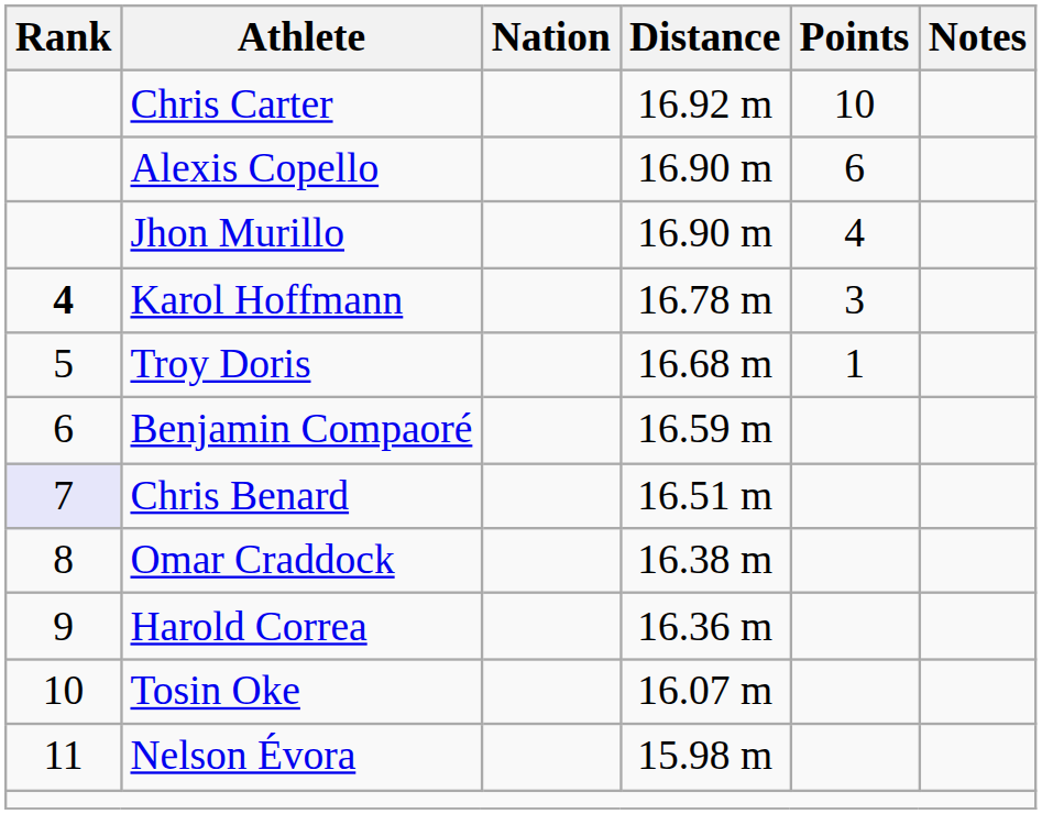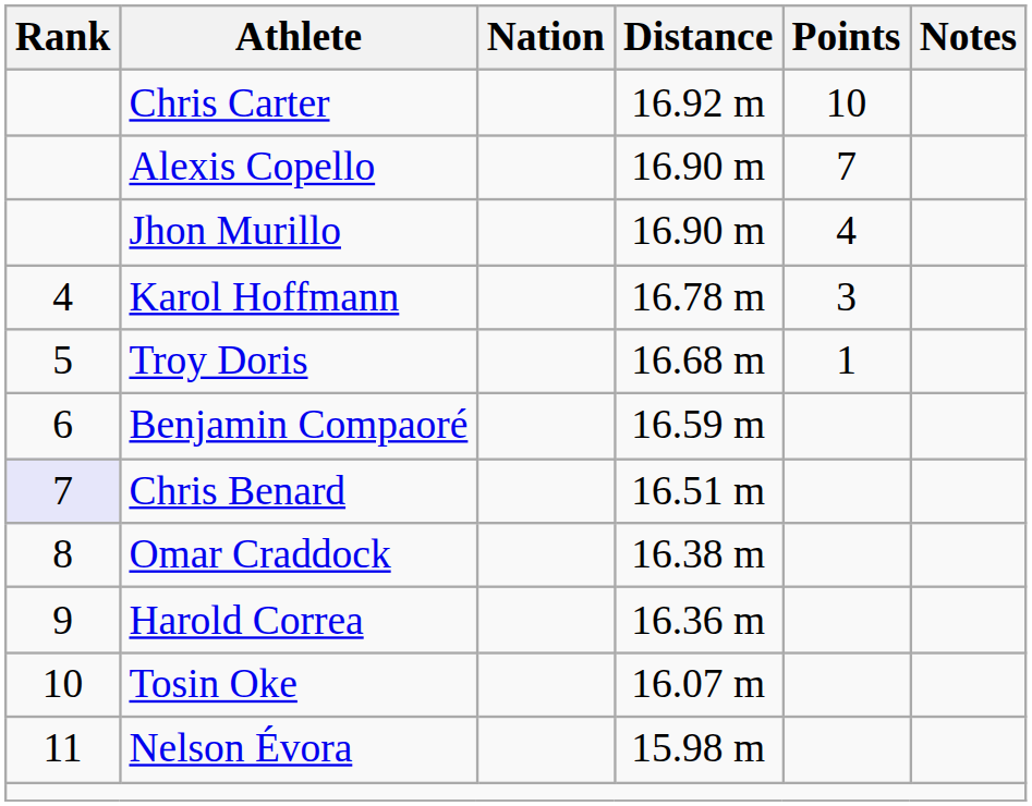Alexis Copello | Points: 6 -> 7
Karol Hoffmann | Rank: bold -> normal
